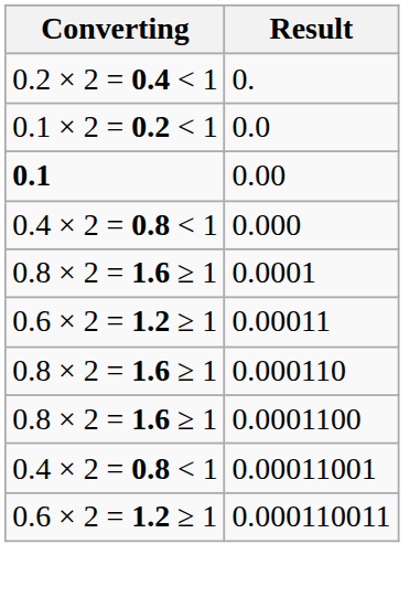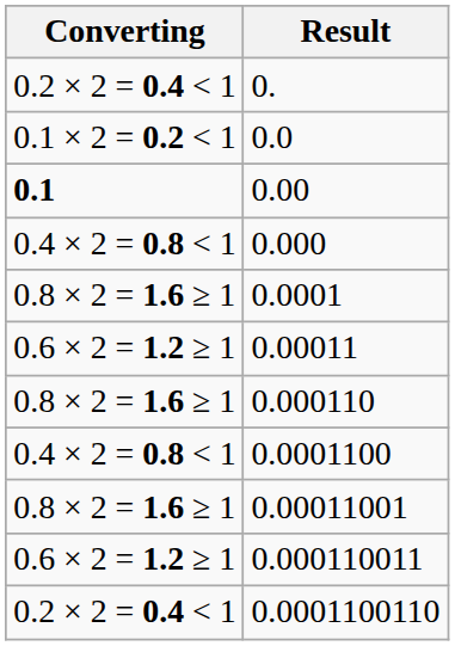0.0001100 | Converting: 0.8 × 2 = 1.6 ≥ 1 -> 0.4 × 2 = 0.8 < 1
0.00011001 | Converting: 0.4 × 2 = 0.8 < 1 -> 0.8 × 2 = 1.6 ≥ 1
+ row: 0.2 × 2 = 0.4 < 1 | 0.0001100110
